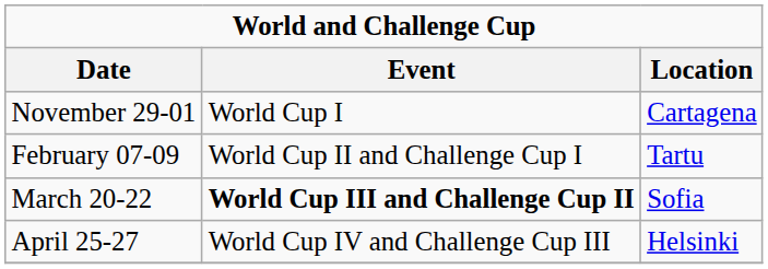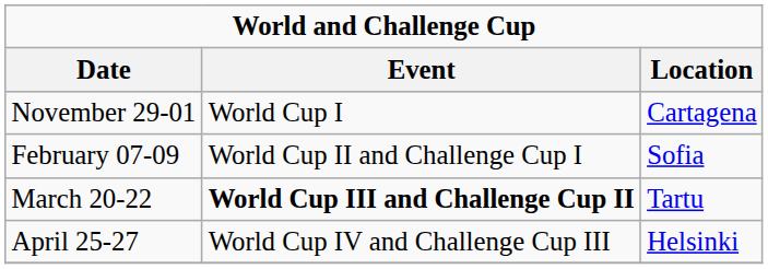February 07-09 | Location: Tartu -> Sofia
March 20-22 | Location: Sofia -> Tartu
